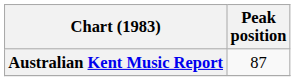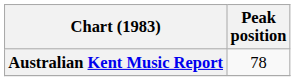Australian Kent Music Report | Peak position: 87 -> 78
